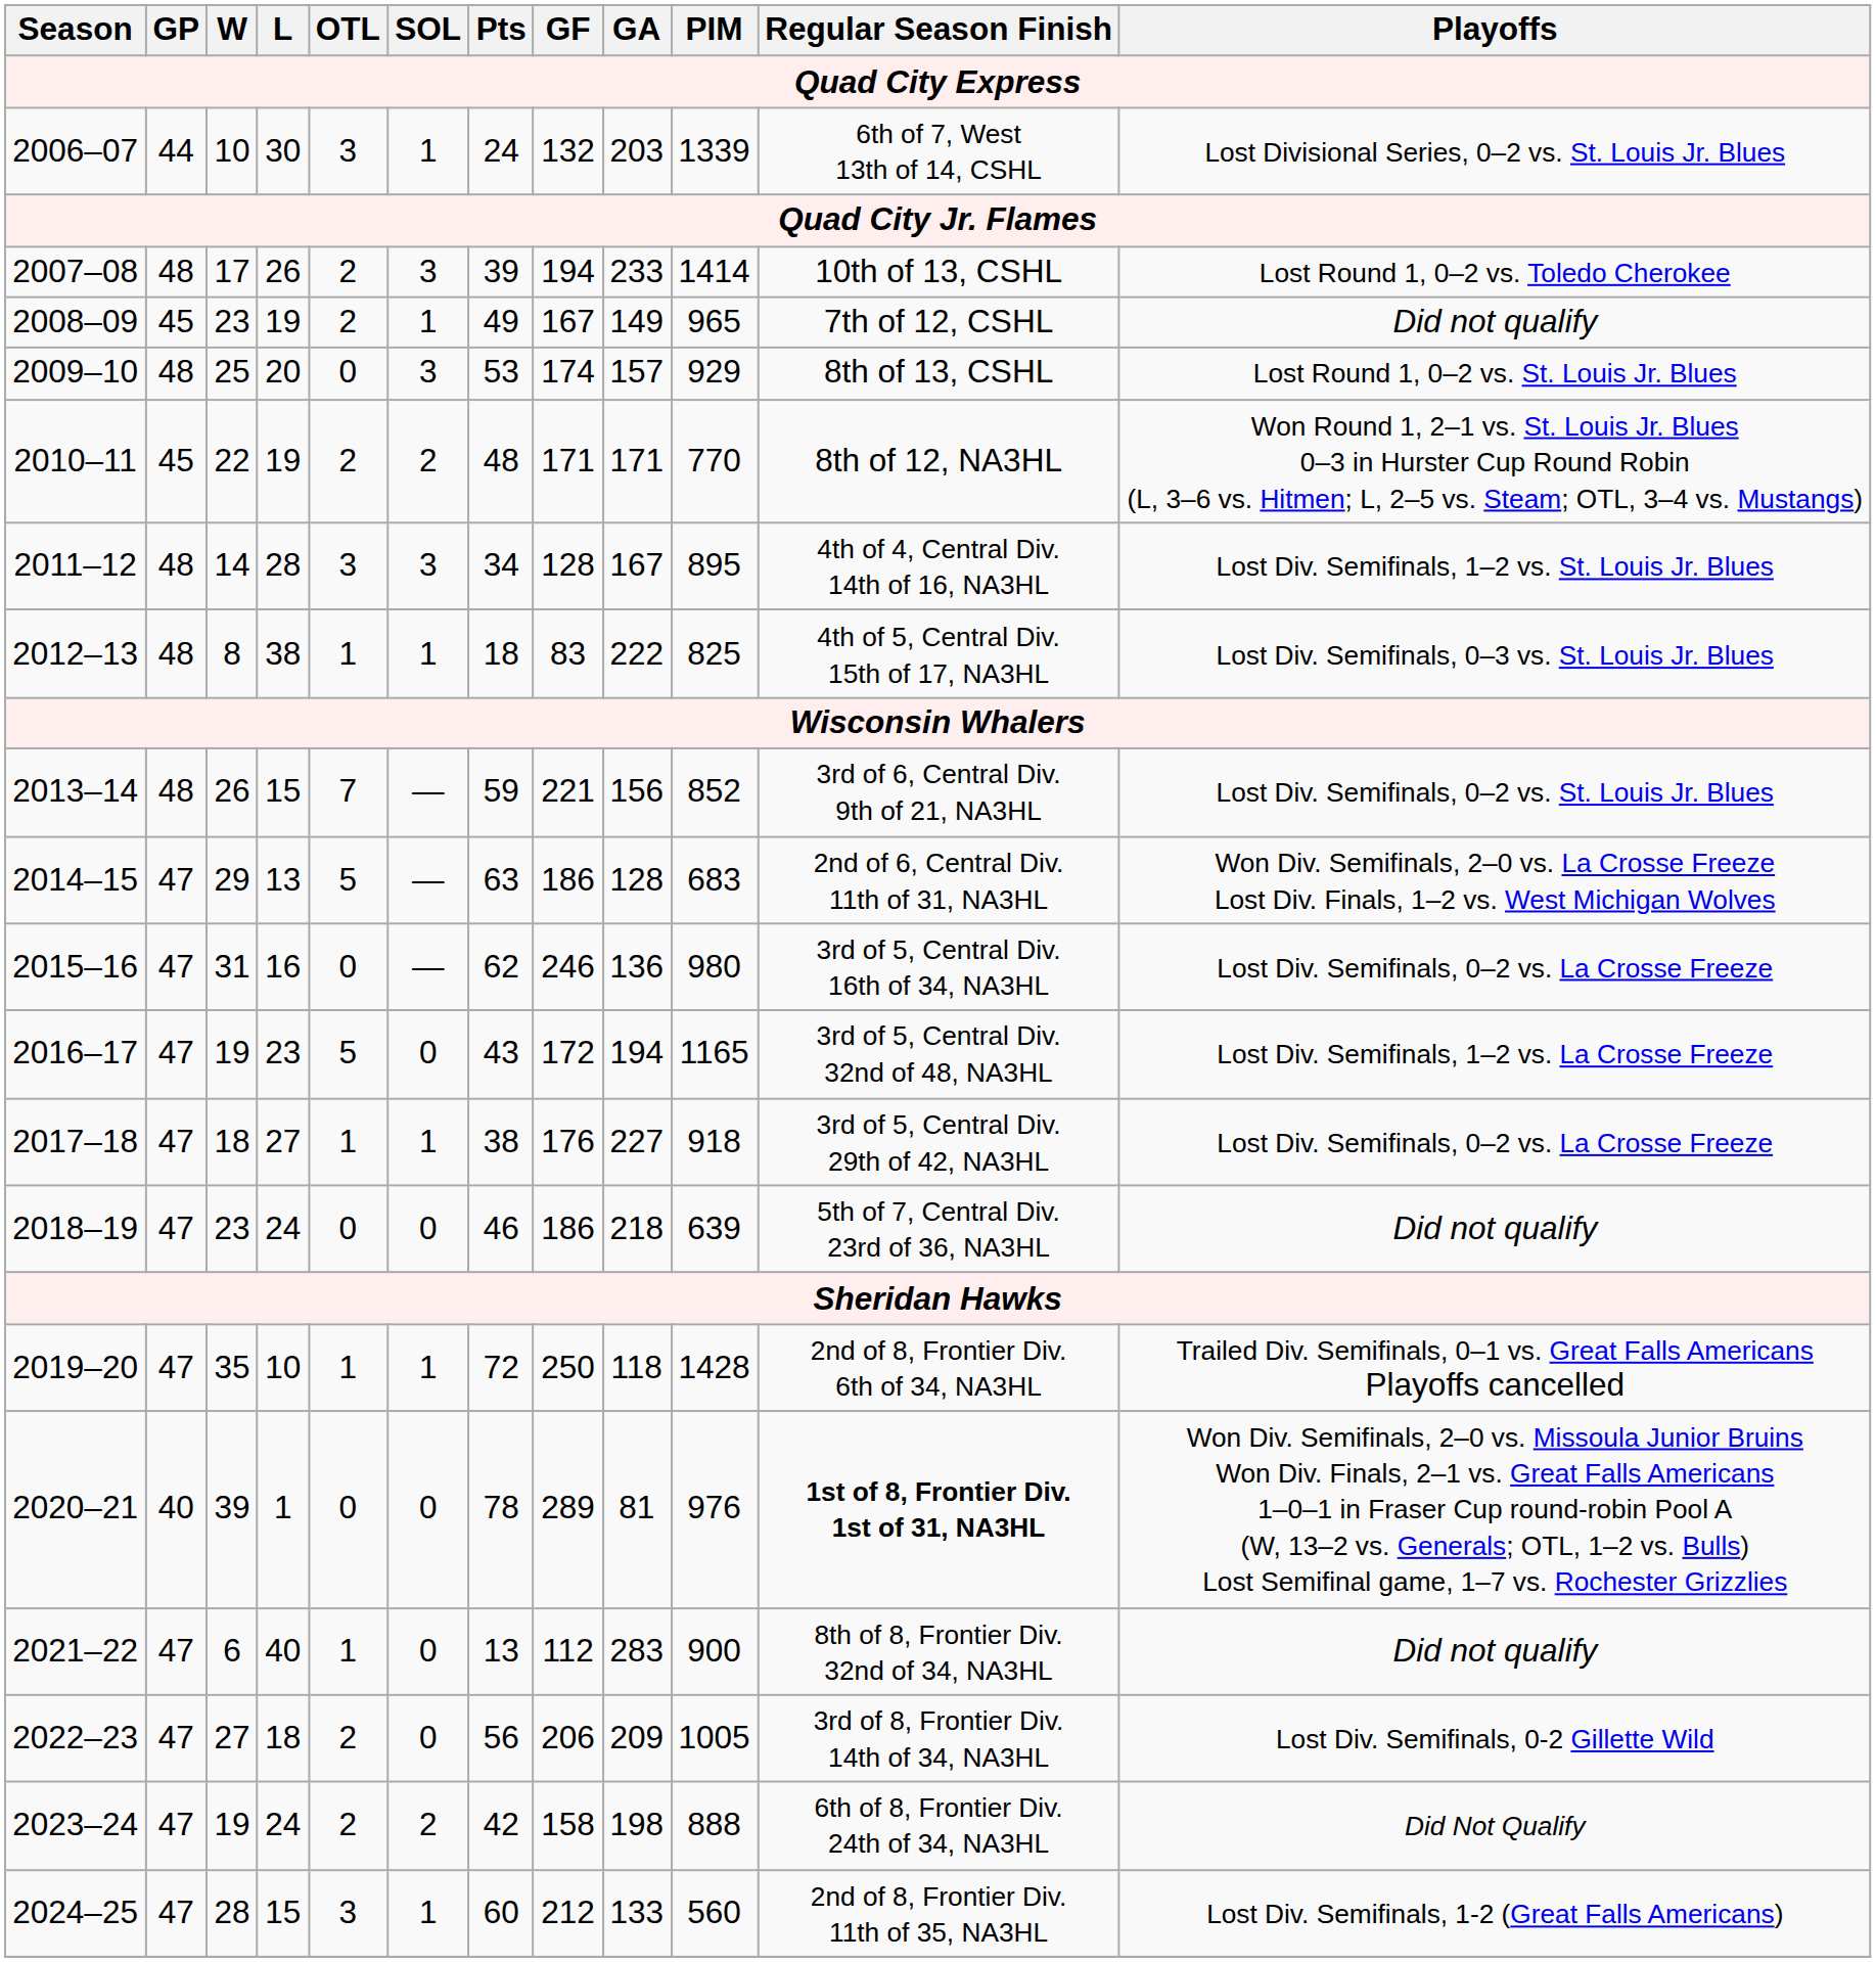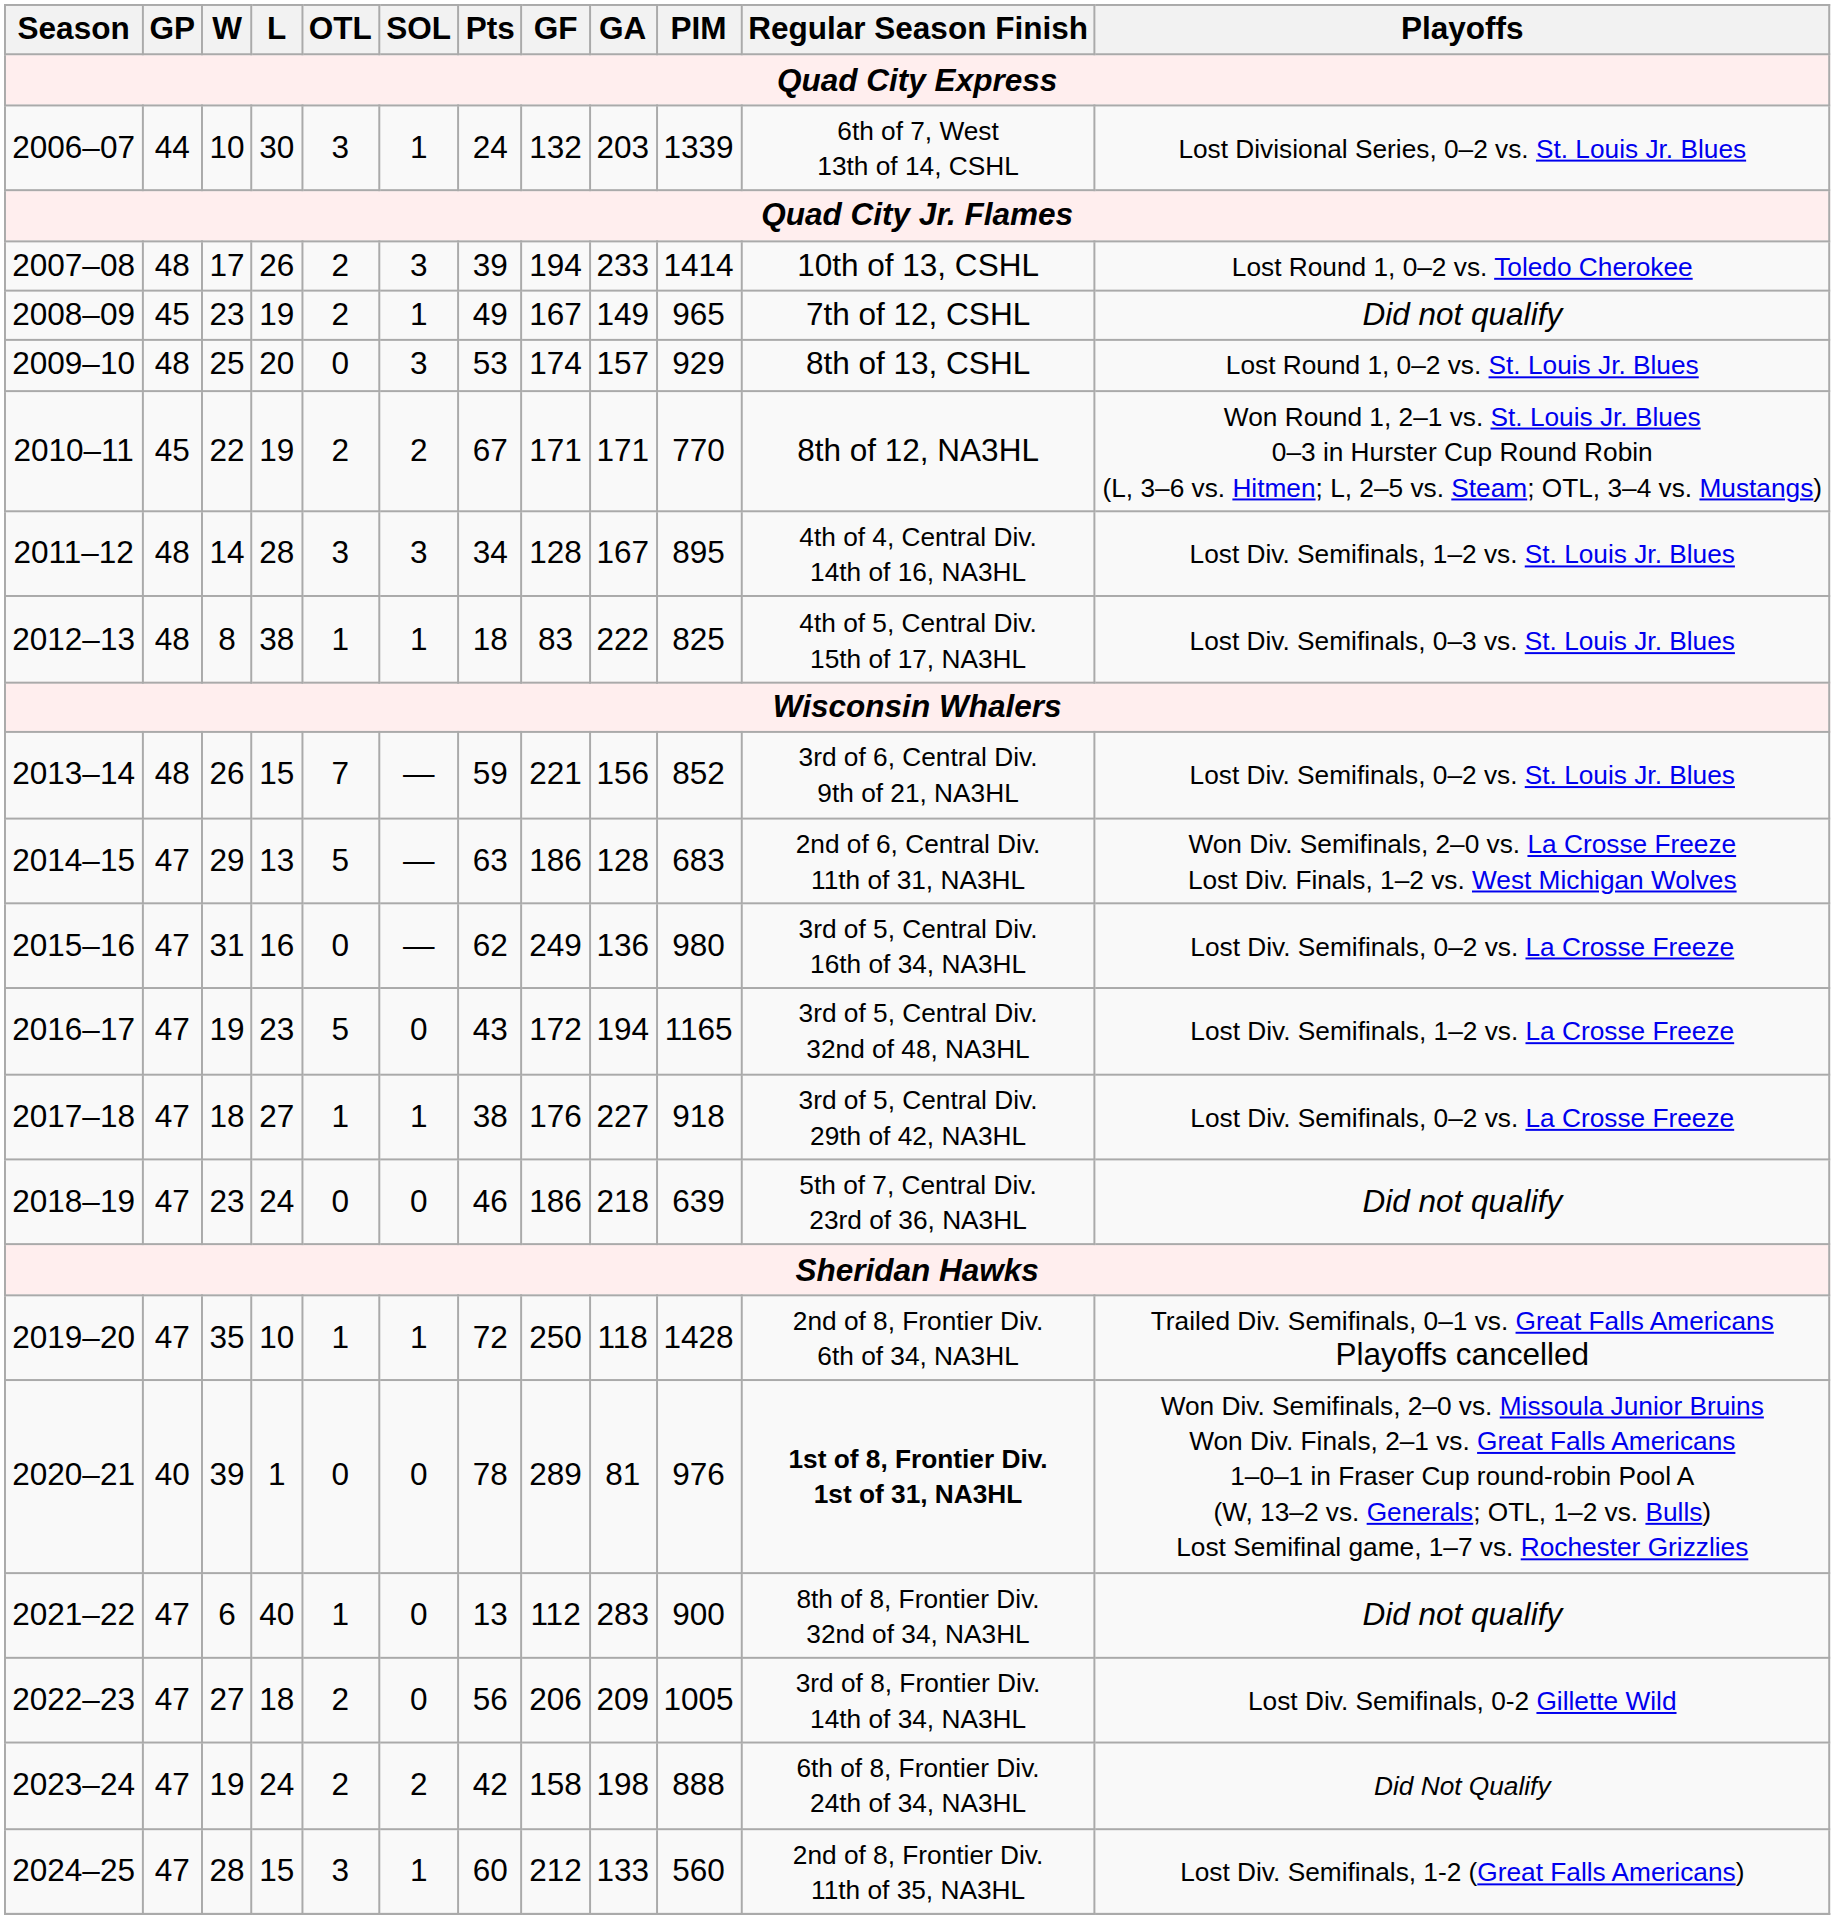2010–11 | Pts: 48 -> 67
2015–16 | GF: 246 -> 249
